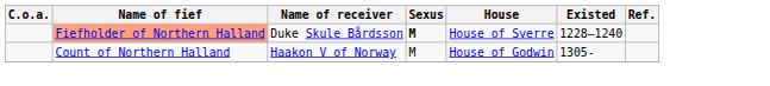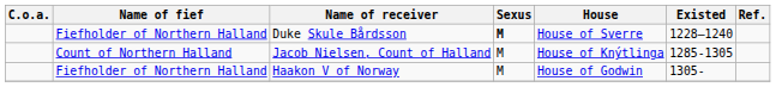Duke Skule Bårdsson | Name of fief: lightsalmon background -> no background
+ row: Count of Northern Halland | Jacob Nielsen, Count of Halland | M | House of Knýtlinga | 1285-1305
Haakon V of Norway | Name of fief: Count of Northern Halland -> Fiefholder of Northern Halland
